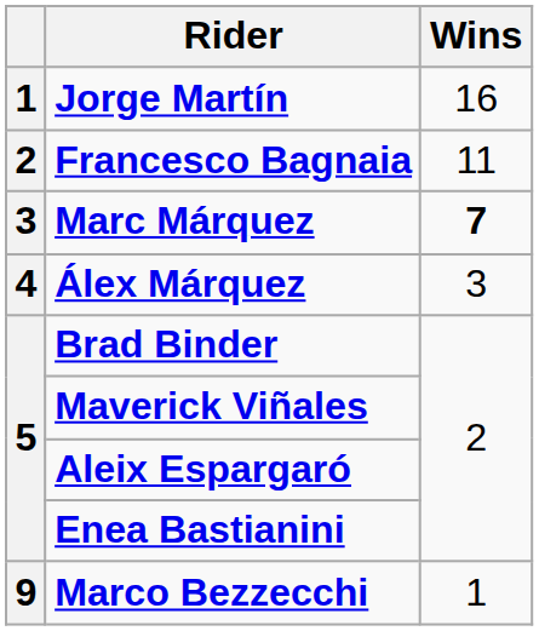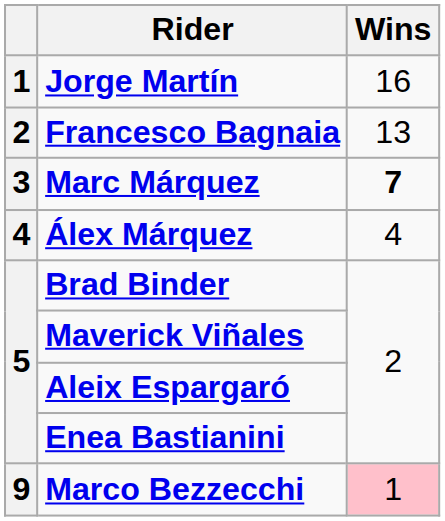Francesco Bagnaia | Wins: 11 -> 13
Álex Márquez | Wins: 3 -> 4
Marco Bezzecchi | Wins: no background -> pink background
